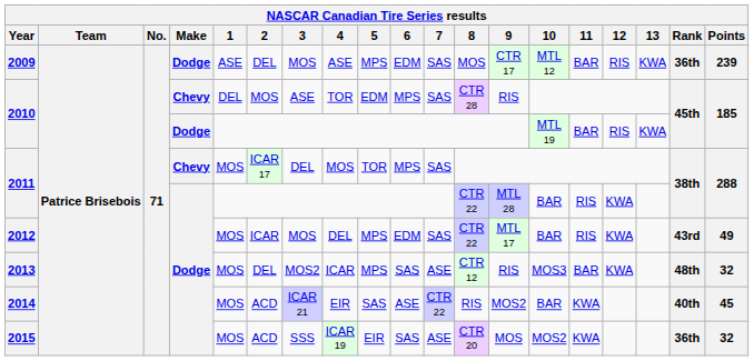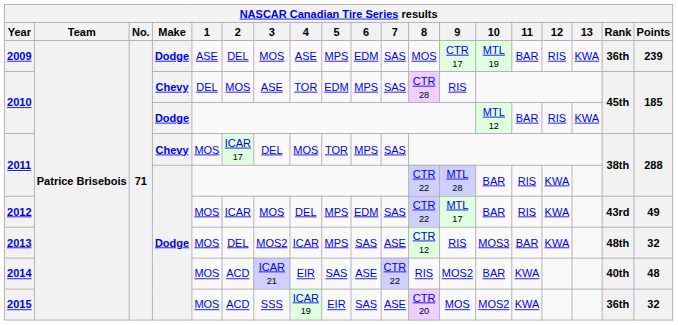2009 | 10: MTL 12 -> MTL 19
2010 / Dodge | 10: MTL 19 -> MTL 12
2014 | Points: 45 -> 48
